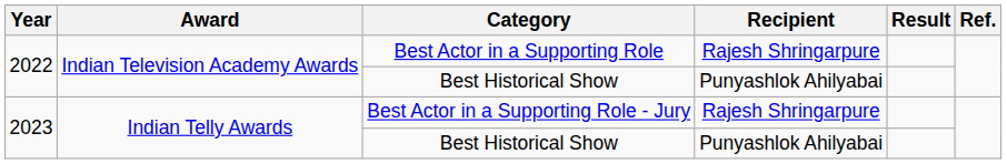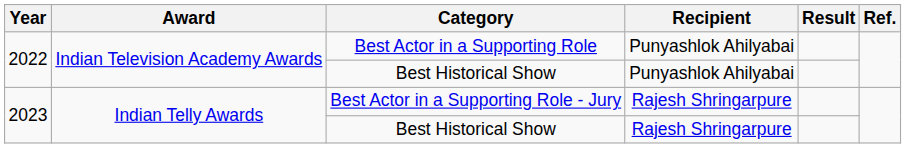Best Actor in a Supporting Role | Recipient: Rajesh Shringarpure -> Punyashlok Ahilyabai
2023 / Best Historical Show | Recipient: Punyashlok Ahilyabai -> Rajesh Shringarpure
